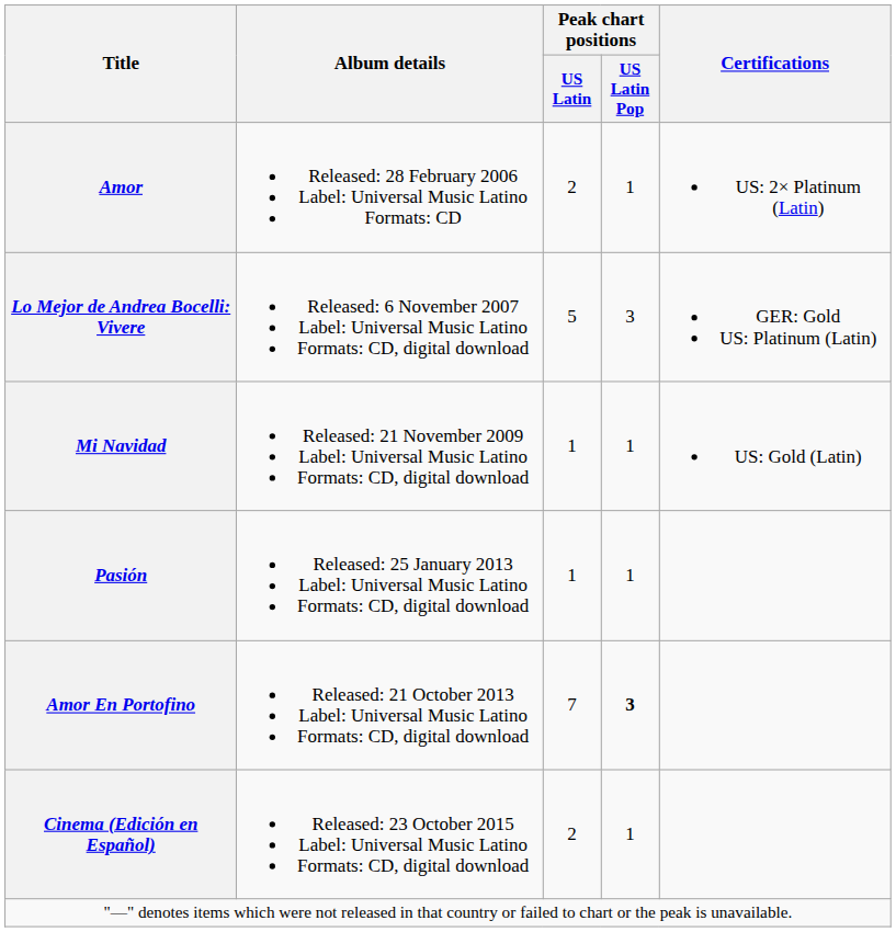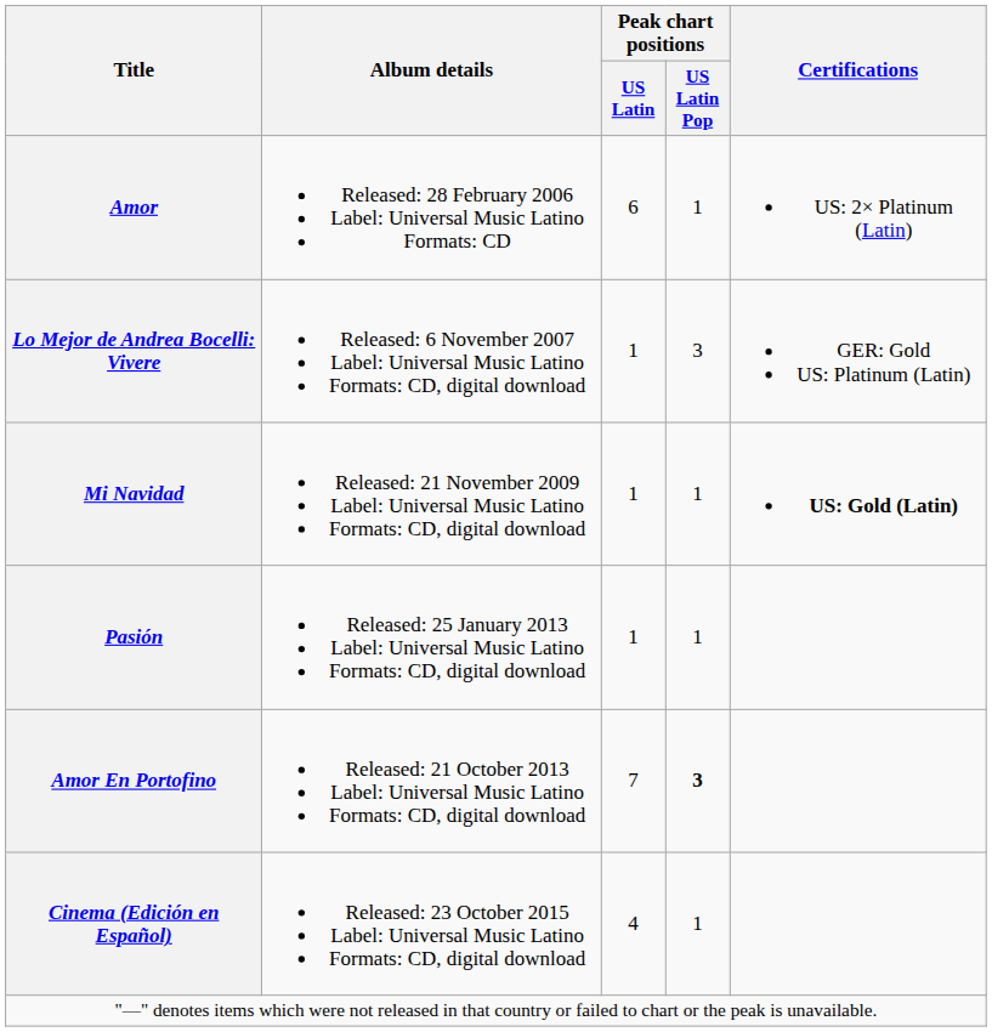Amor | Peak chart positions / US Latin: 2 -> 6
Lo Mejor de Andrea Bocelli: Vivere | Peak chart positions / US Latin: 5 -> 1
Mi Navidad | Certifications: normal -> bold
Cinema (Edición en Español) | Peak chart positions / US Latin: 2 -> 4
